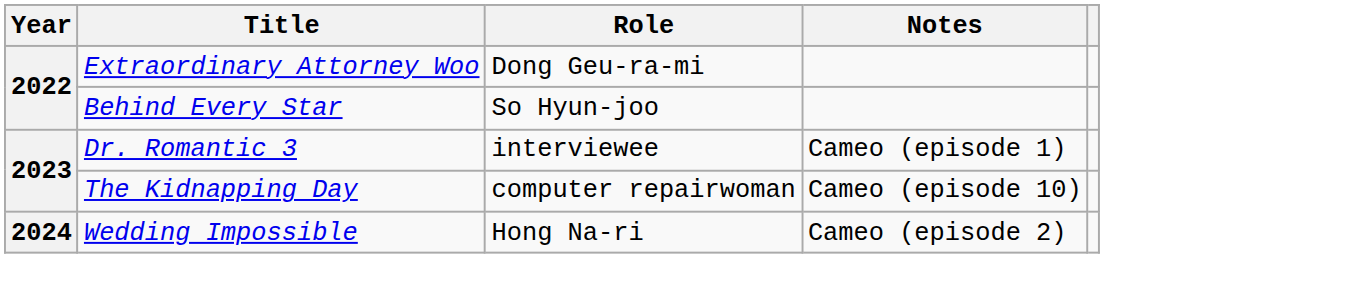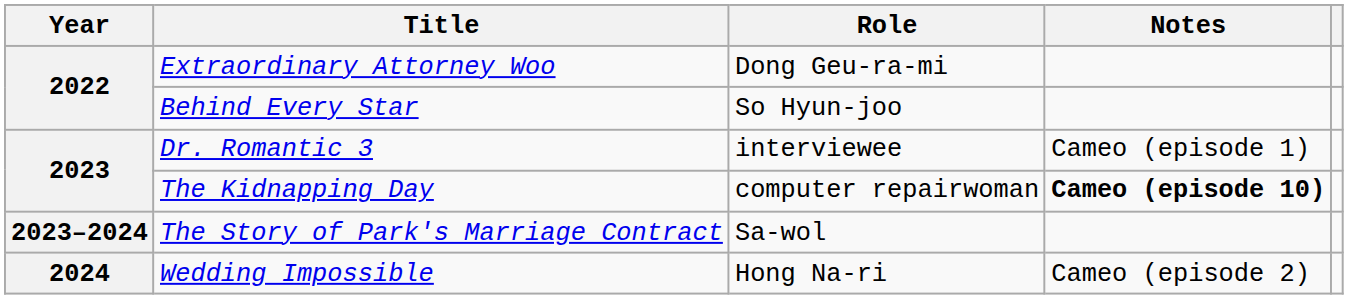The Kidnapping Day | Notes: normal -> bold
+ row: 2023–2024 | The Story of Park's Marriage Contract | Sa-wol
